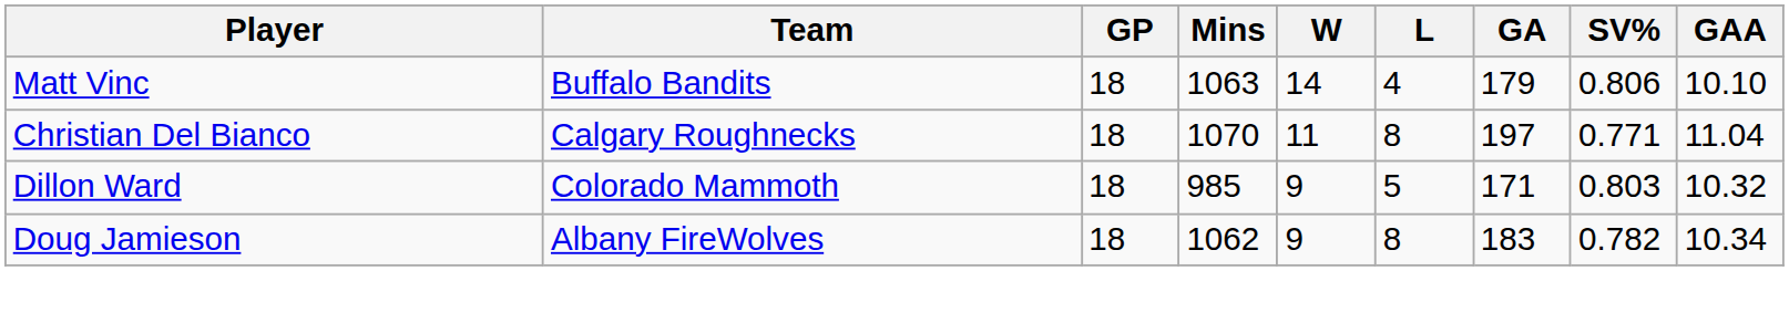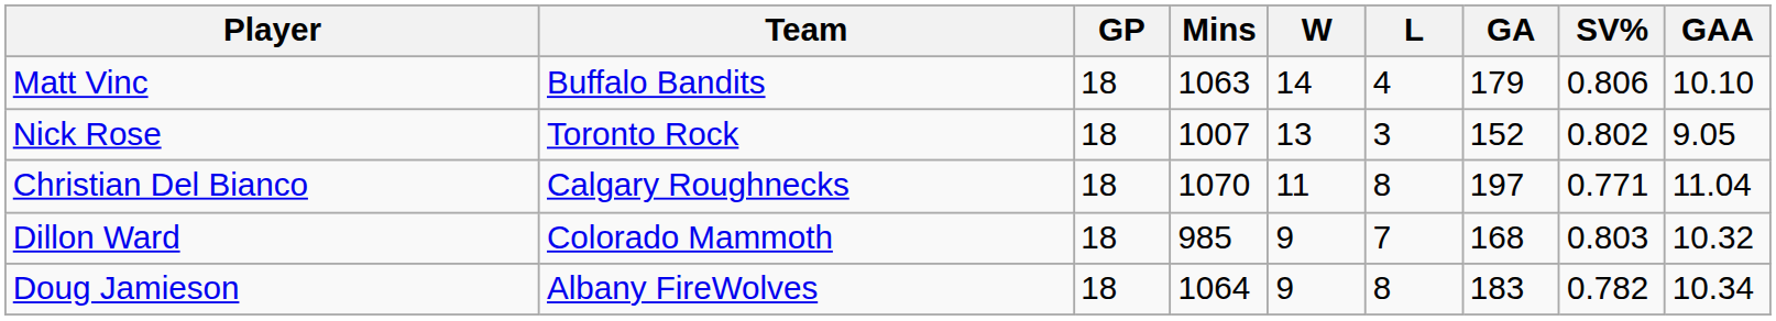+ row: Nick Rose | Toronto Rock | 18 | 1007 | 13 | 3 | 152 | 0.802 | 9.05
Dillon Ward | L: 5 -> 7
Dillon Ward | GA: 171 -> 168
Doug Jamieson | Mins: 1062 -> 1064
